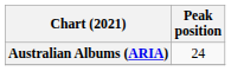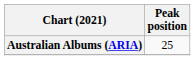Australian Albums (ARIA) | Peak position: 24 -> 25
